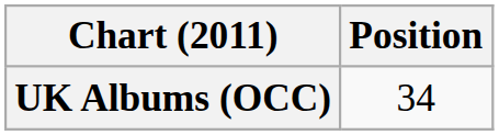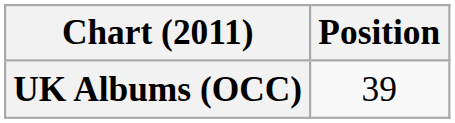UK Albums (OCC) | Position: 34 -> 39
